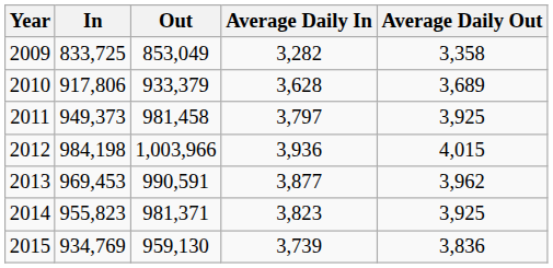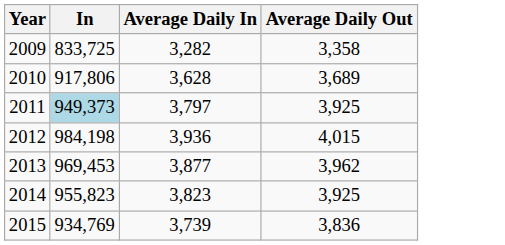- column: Out | 853,049 | 933,379 | 981,458 | 1,003,966 | 990,591 | 981,371 | 959,130
2011 | In: no background -> lightblue background
